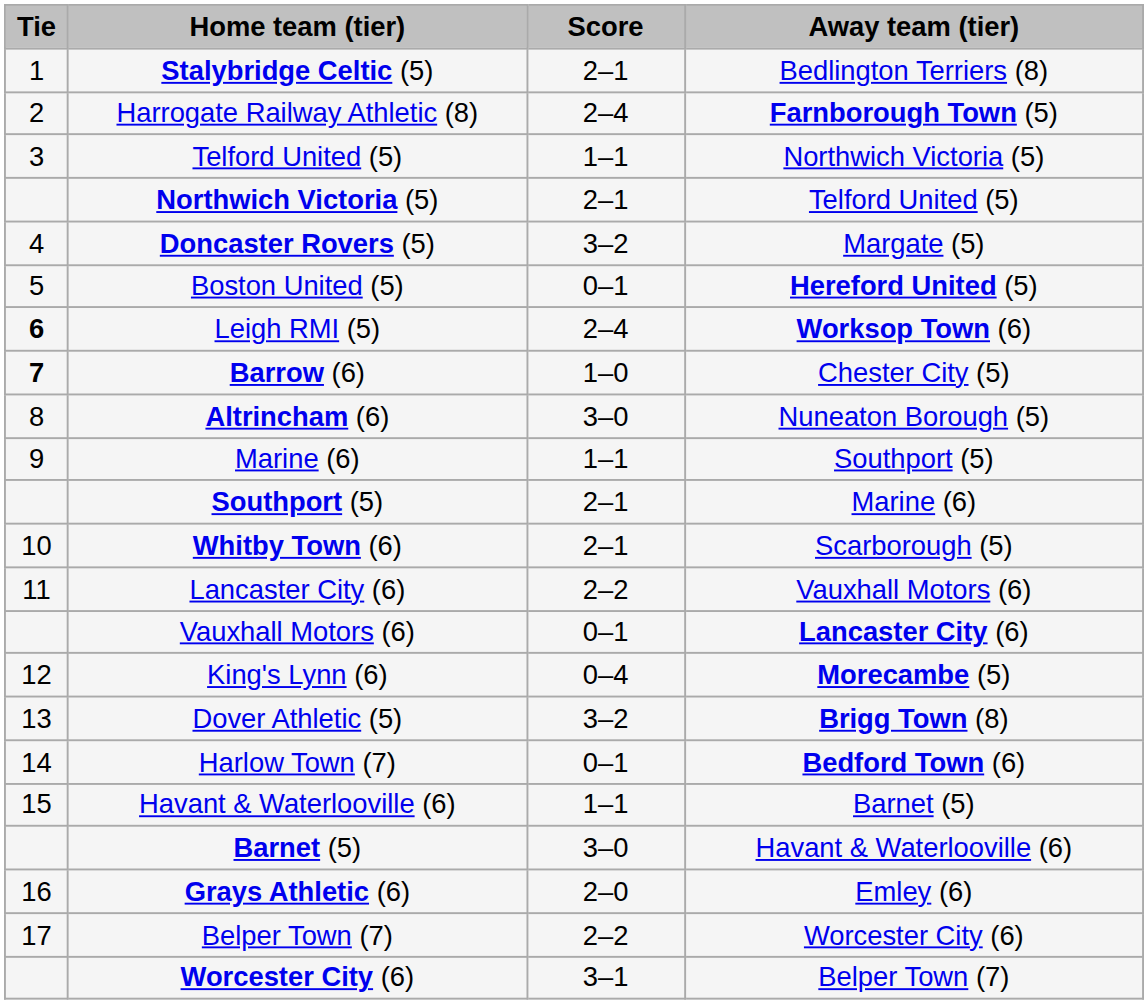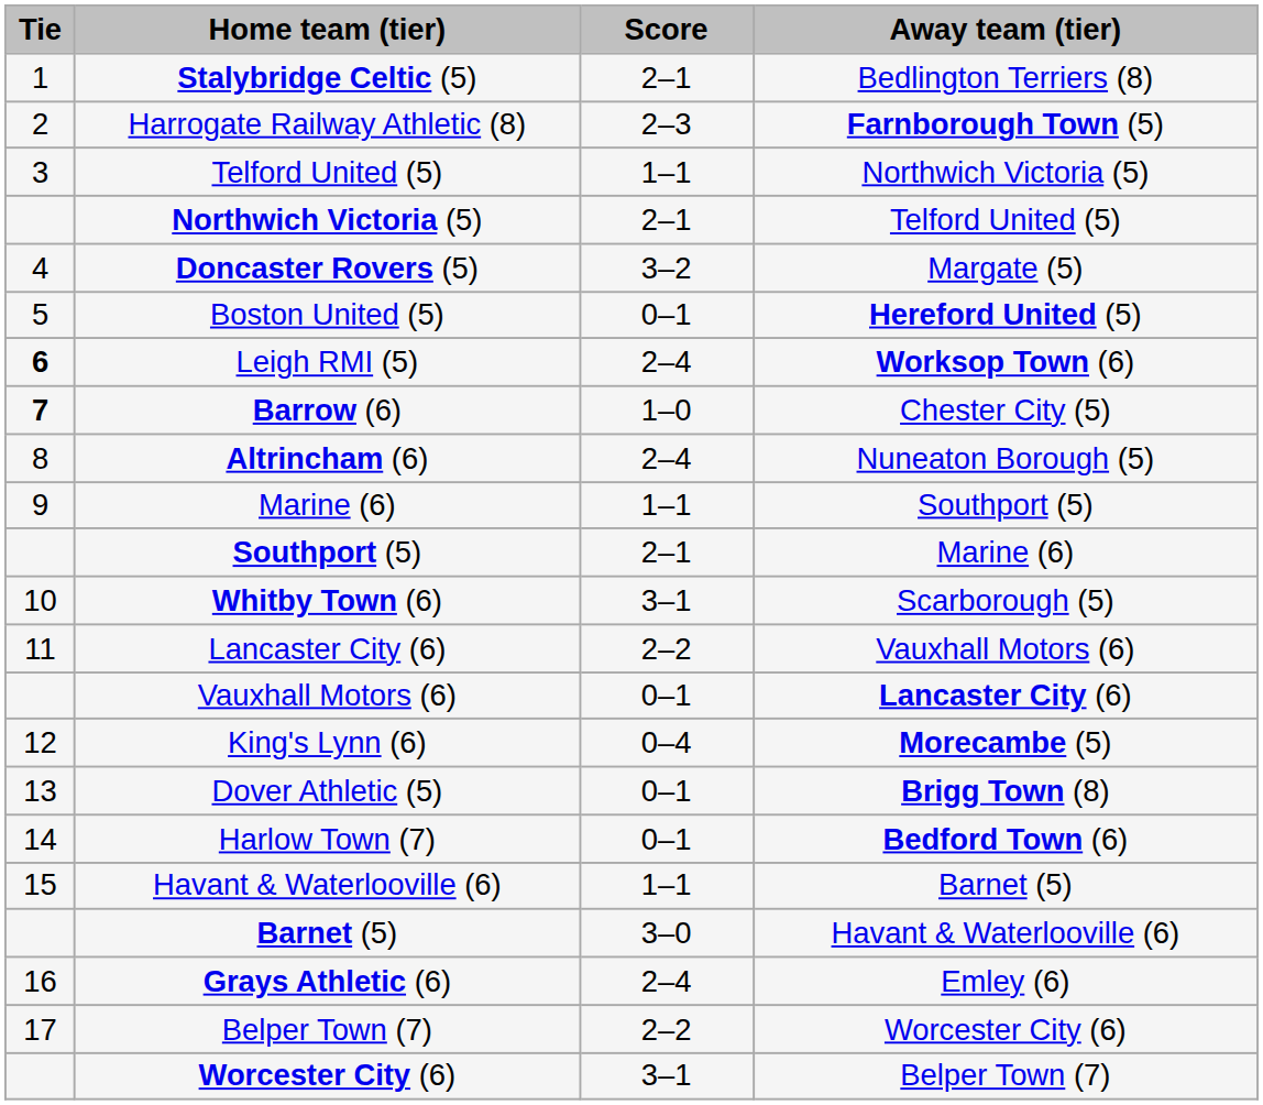Harrogate Railway Athletic (8) | Score: 2–4 -> 2–3
Altrincham (6) | Score: 3–0 -> 2–4
Whitby Town (6) | Score: 2–1 -> 3–1
Dover Athletic (5) | Score: 3–2 -> 0–1
Grays Athletic (6) | Score: 2–0 -> 2–4
